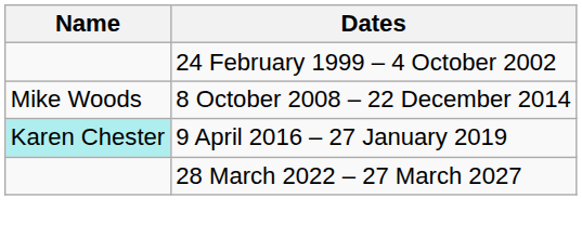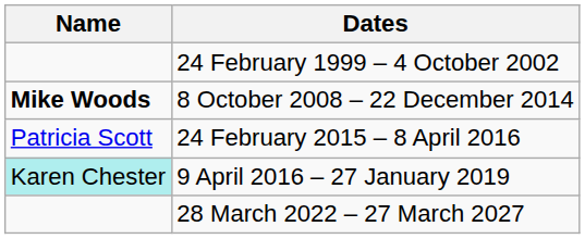8 October 2008 – 22 December 2014 | Name: normal -> bold
+ row: Patricia Scott | 24 February 2015 – 8 April 2016
